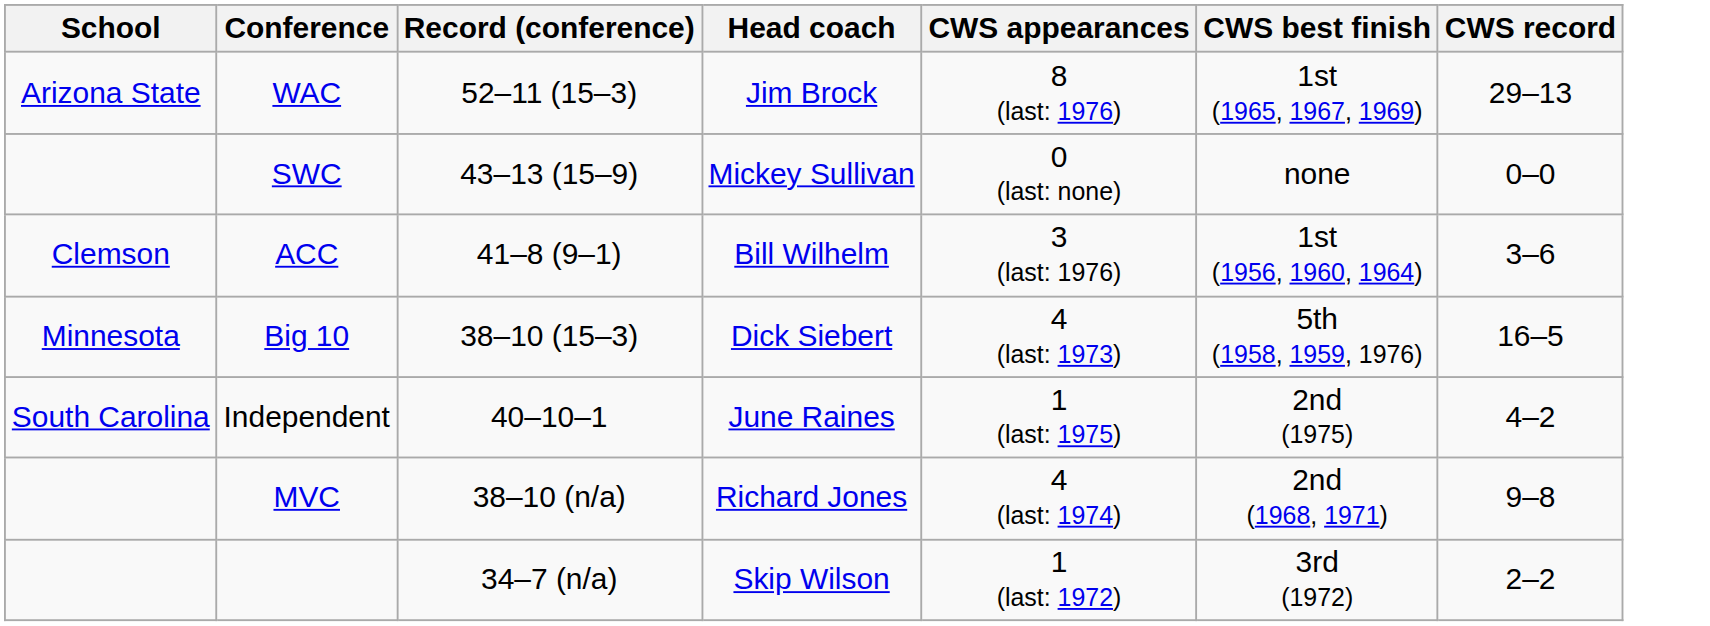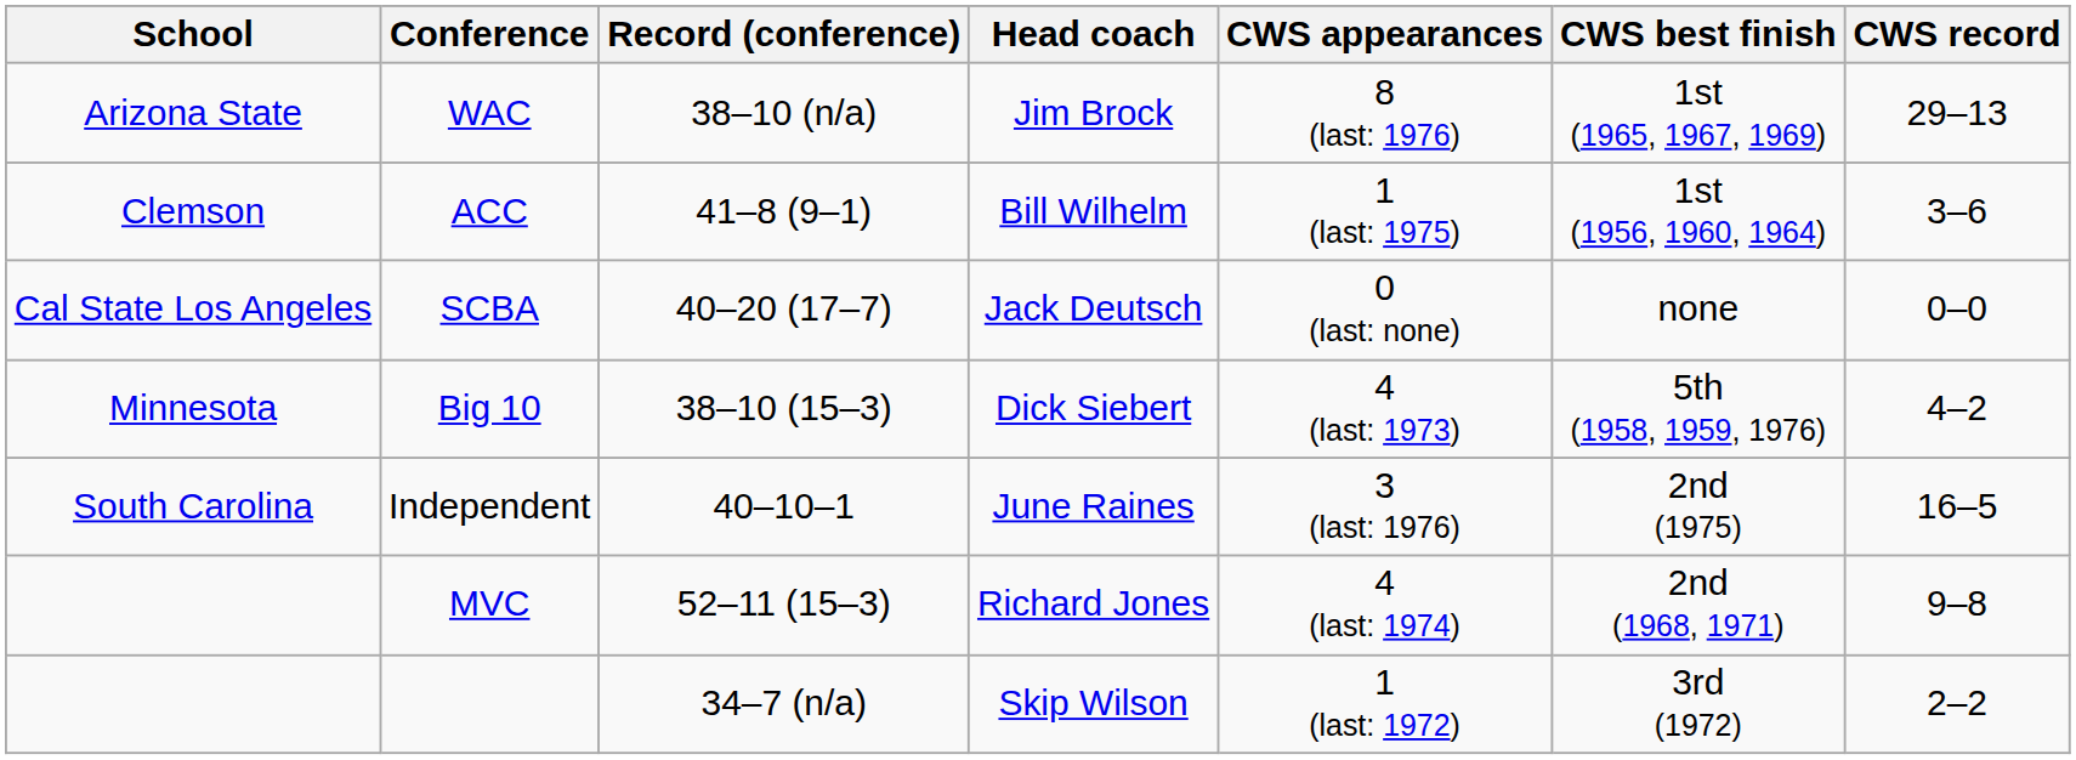WAC | Record (conference): 52–11 (15–3) -> 38–10 (n/a)
- row: SWC | 43–13 (15–9) | Mickey Sullivan | 0 (last: none) | none | 0–0
ACC | CWS appearances: 3 (last: 1976) -> 1 (last: 1975)
+ row: Cal State Los Angeles | SCBA | 40–20 (17–7) | Jack Deutsch | 0 (last: none) | none | 0–0
Big 10 | CWS record: 16–5 -> 4–2
Independent | CWS appearances: 1 (last: 1975) -> 3 (last: 1976)
Independent | CWS record: 4–2 -> 16–5
MVC | Record (conference): 38–10 (n/a) -> 52–11 (15–3)
